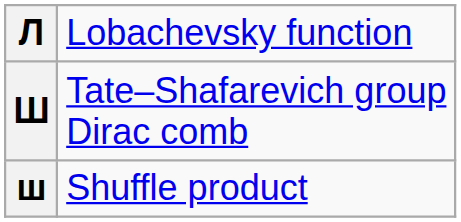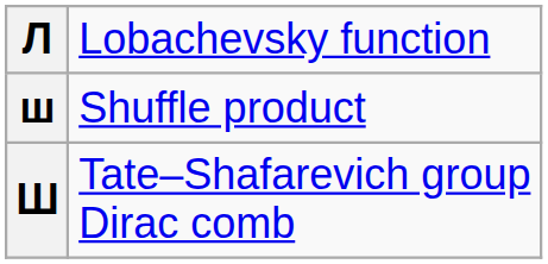rows swapped: Ш <-> ш
